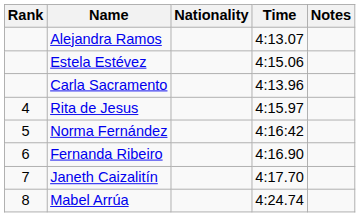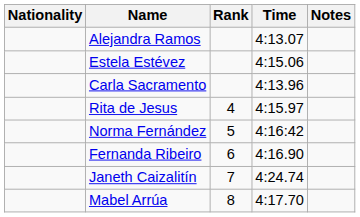columns swapped: Rank <-> Nationality
Janeth Caizalitín | Time: 4:17.70 -> 4:24.74
Mabel Arrúa | Time: 4:24.74 -> 4:17.70
